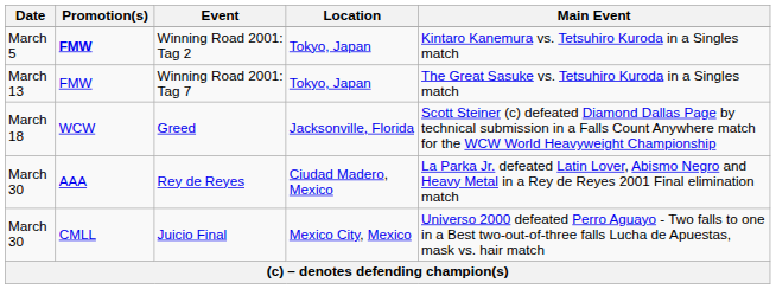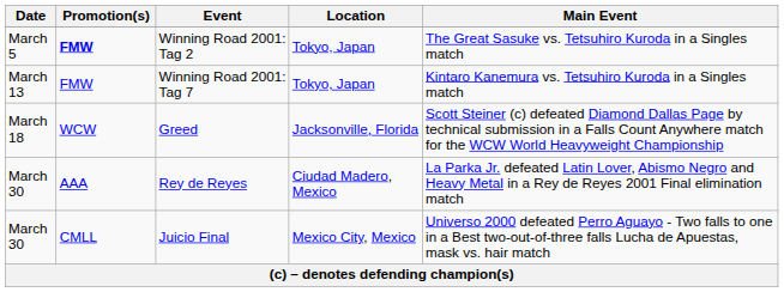Winning Road 2001: Tag 2 | Main Event: Kintaro Kanemura vs. Tetsuhiro Kuroda in a Singles match -> The Great Sasuke vs. Tetsuhiro Kuroda in a Singles match
Winning Road 2001: Tag 7 | Main Event: The Great Sasuke vs. Tetsuhiro Kuroda in a Singles match -> Kintaro Kanemura vs. Tetsuhiro Kuroda in a Singles match
